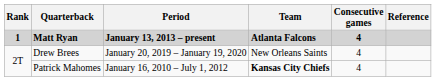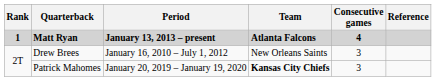Drew Brees | Period: January 20, 2019 – January 19, 2020 -> January 16, 2010 – July 1, 2012
Drew Brees | Consecutive games: 4 -> 3
Patrick Mahomes | Period: January 16, 2010 – July 1, 2012 -> January 20, 2019 – January 19, 2020
Patrick Mahomes | Consecutive games: 4 -> 3
